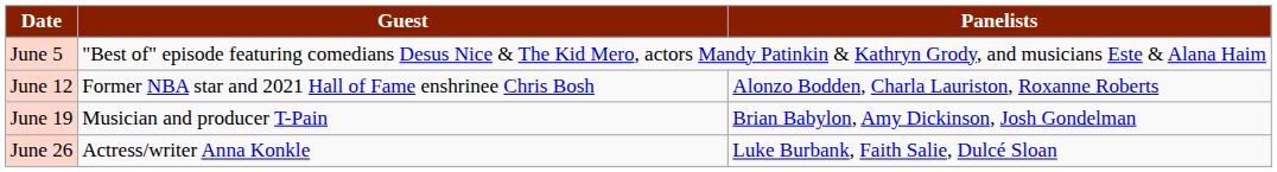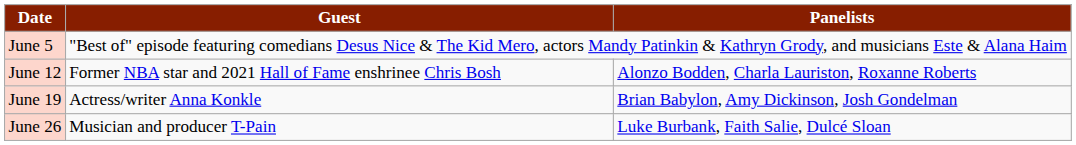June 19 | Guest: Musician and producer T-Pain -> Actress/writer Anna Konkle
June 26 | Guest: Actress/writer Anna Konkle -> Musician and producer T-Pain
